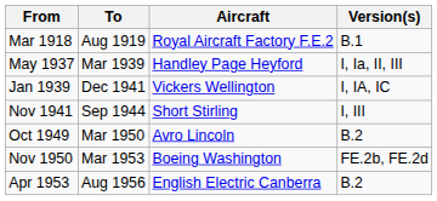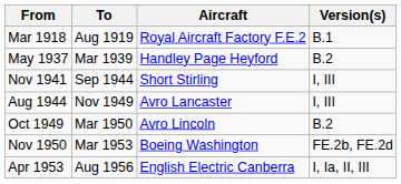May 1937 | Version(s): I, Ia, II, III -> B.2
- row: Jan 1939 | Dec 1941 | Vickers Wellington | I, IA, IC
+ row: Aug 1944 | Nov 1949 | Avro Lancaster | I, III
Apr 1953 | Version(s): B.2 -> I, Ia, II, III
